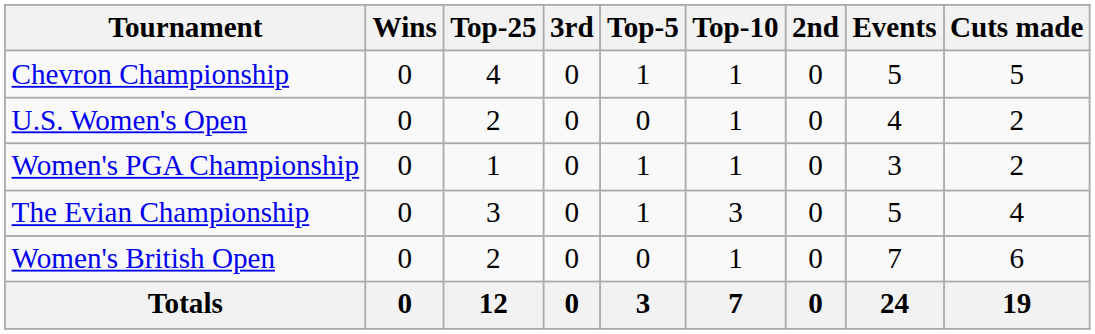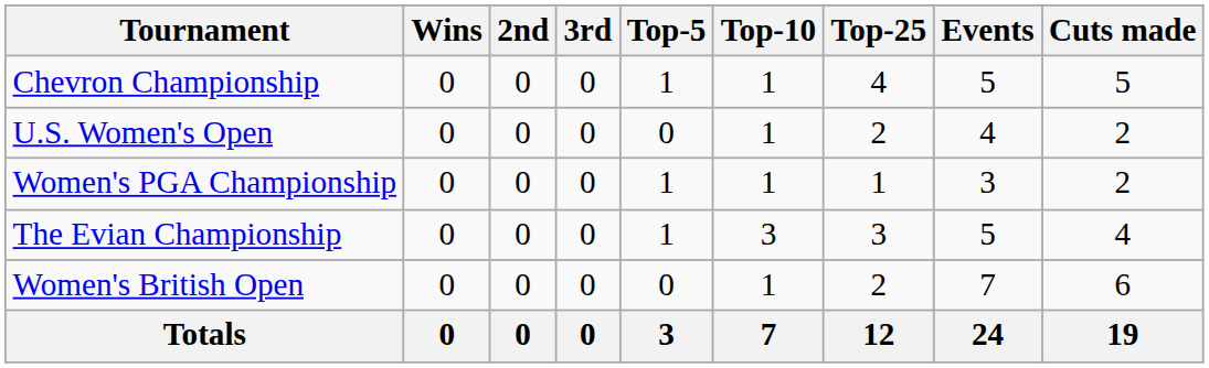columns swapped: 2nd <-> Top-25
